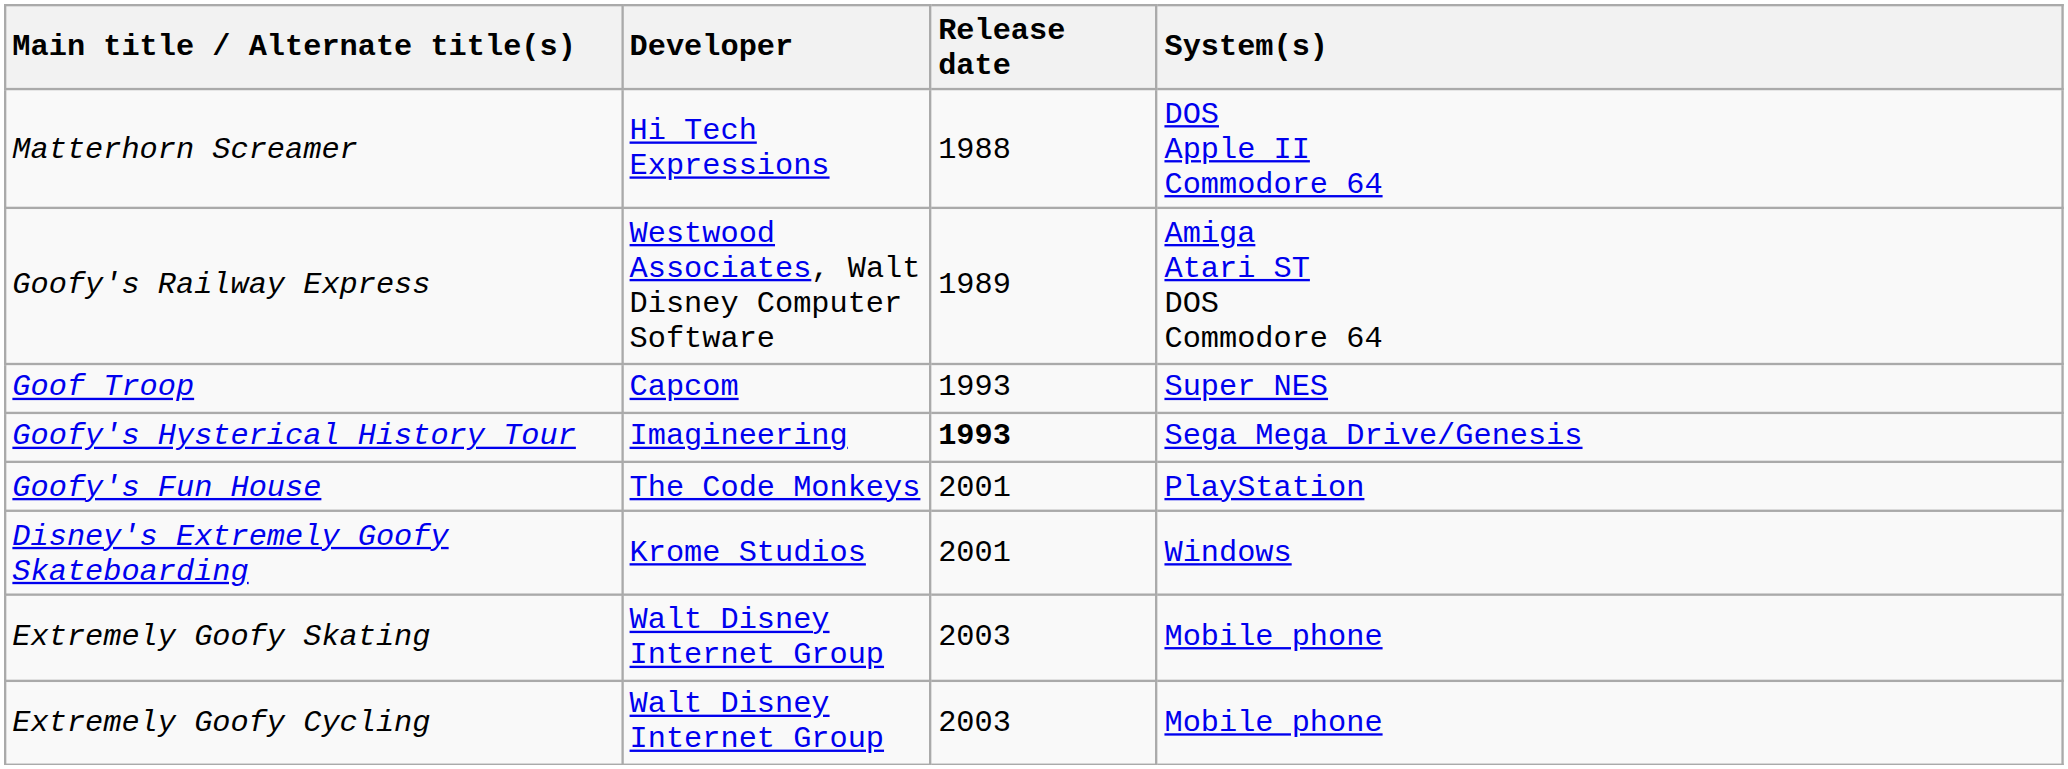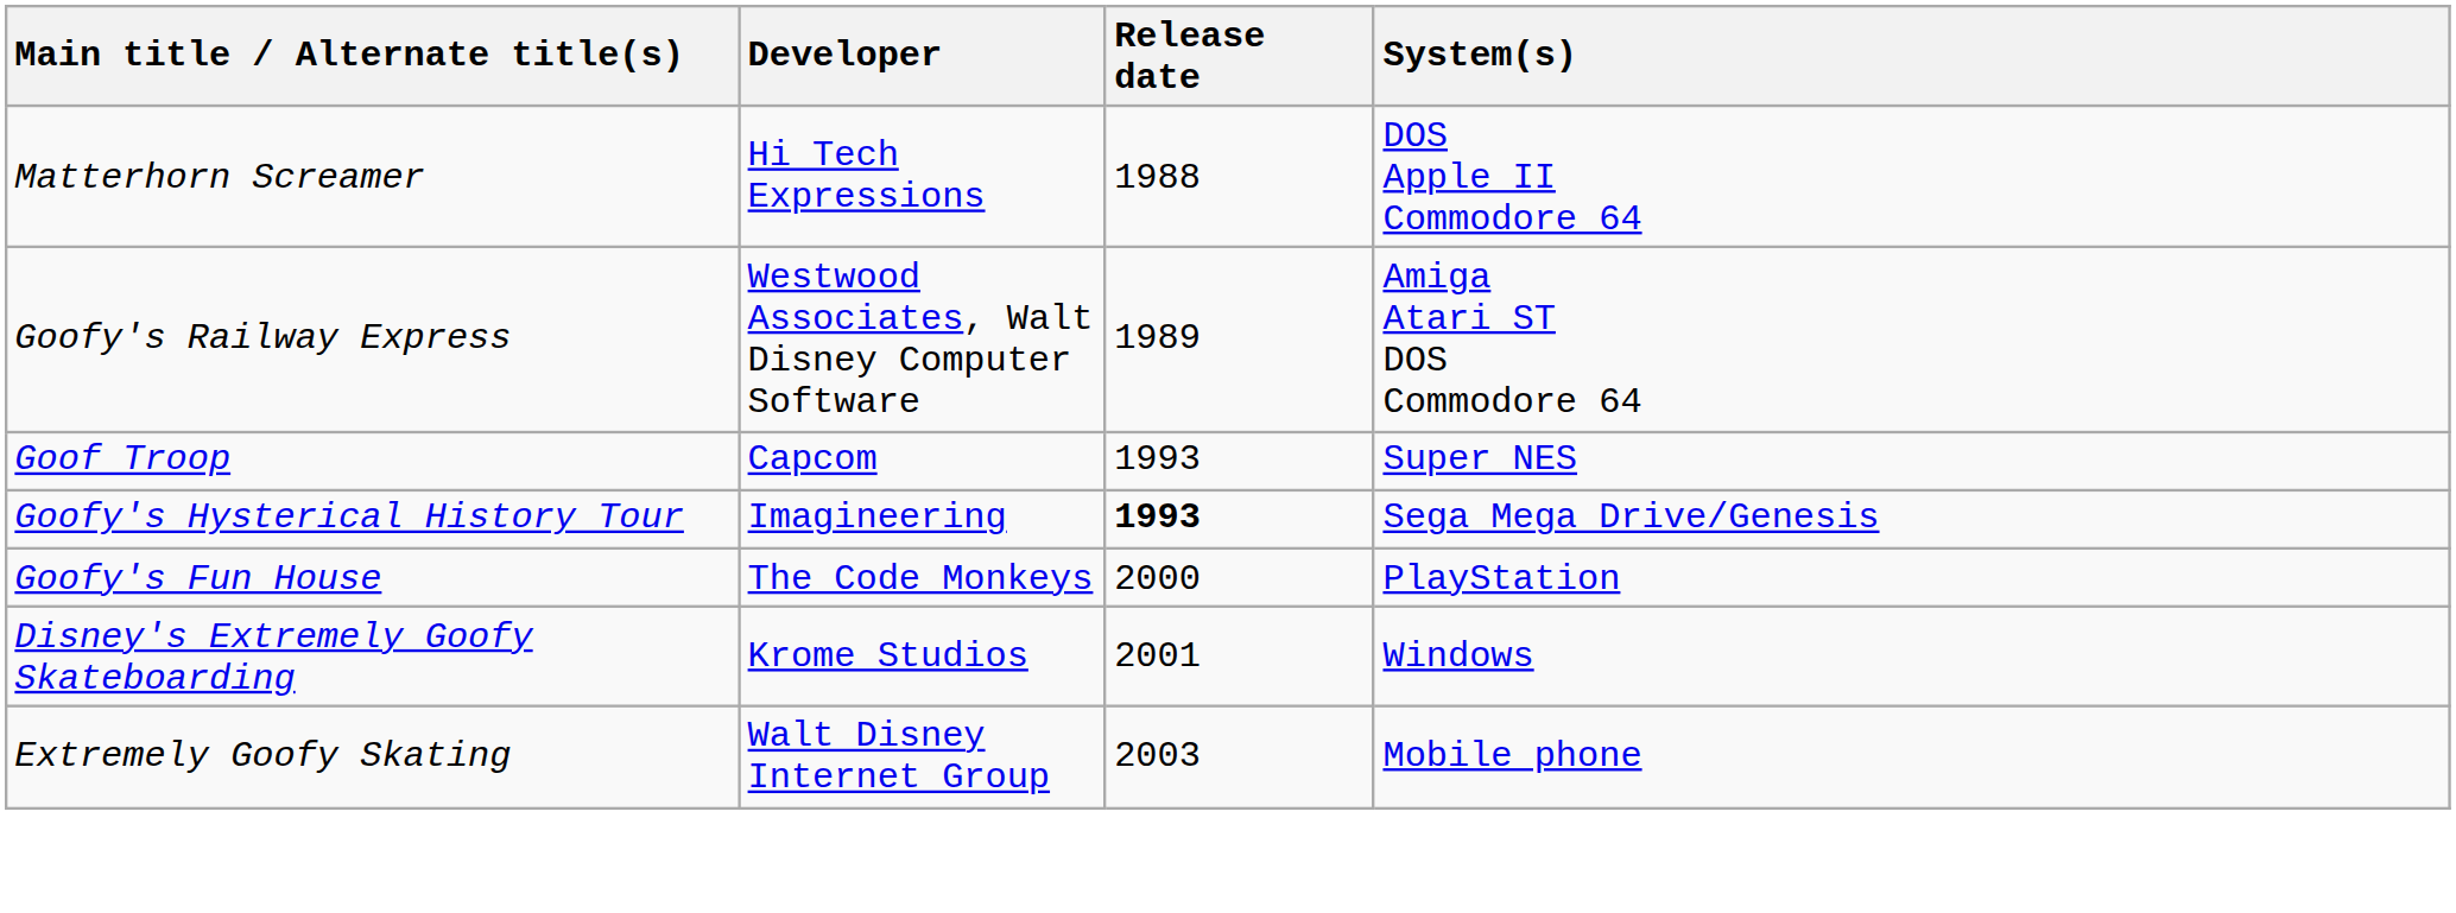Goofy's Fun House | Release date: 2001 -> 2000
- row: Extremely Goofy Cycling | Walt Disney Internet Group | 2003 | Mobile phone
